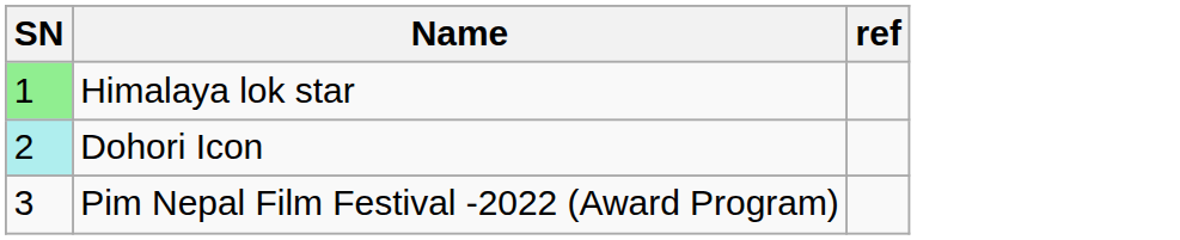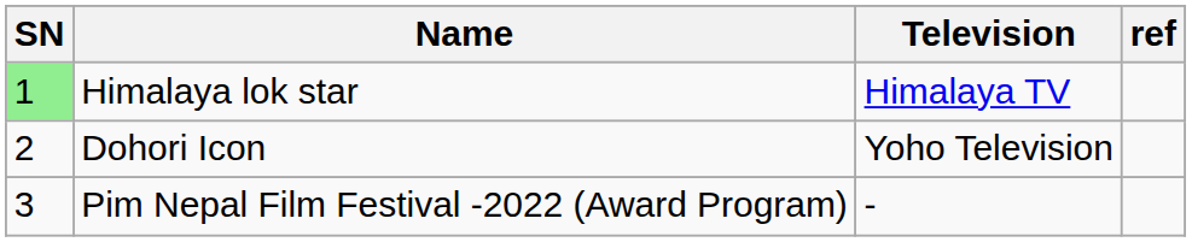+ column: Television | Himalaya TV | Yoho Television | -
Dohori Icon | SN: paleturquoise background -> no background
